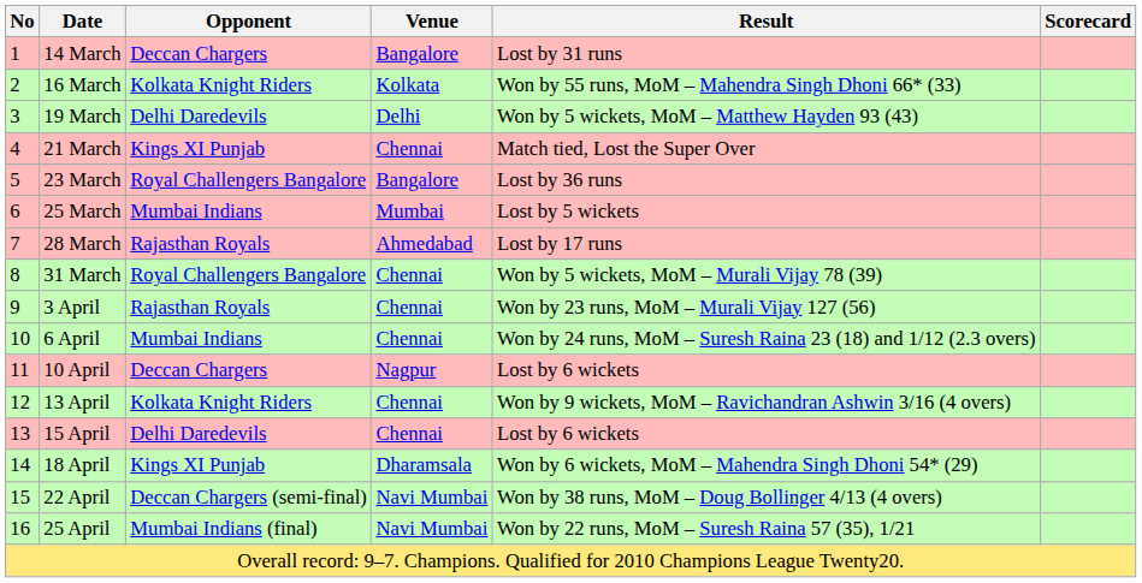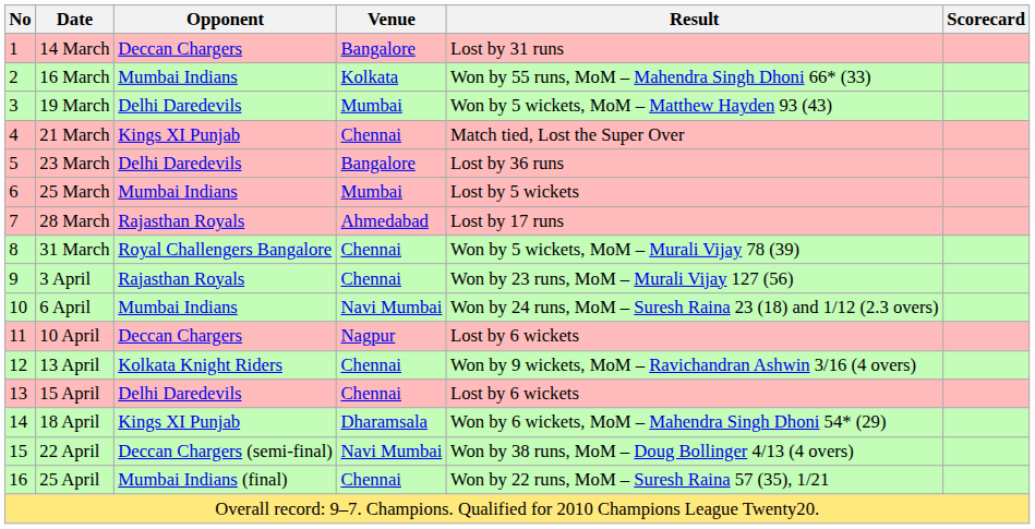16 March | Opponent: Kolkata Knight Riders -> Mumbai Indians
19 March | Venue: Delhi -> Mumbai
23 March | Opponent: Royal Challengers Bangalore -> Delhi Daredevils
6 April | Venue: Chennai -> Navi Mumbai
25 April | Venue: Navi Mumbai -> Chennai
